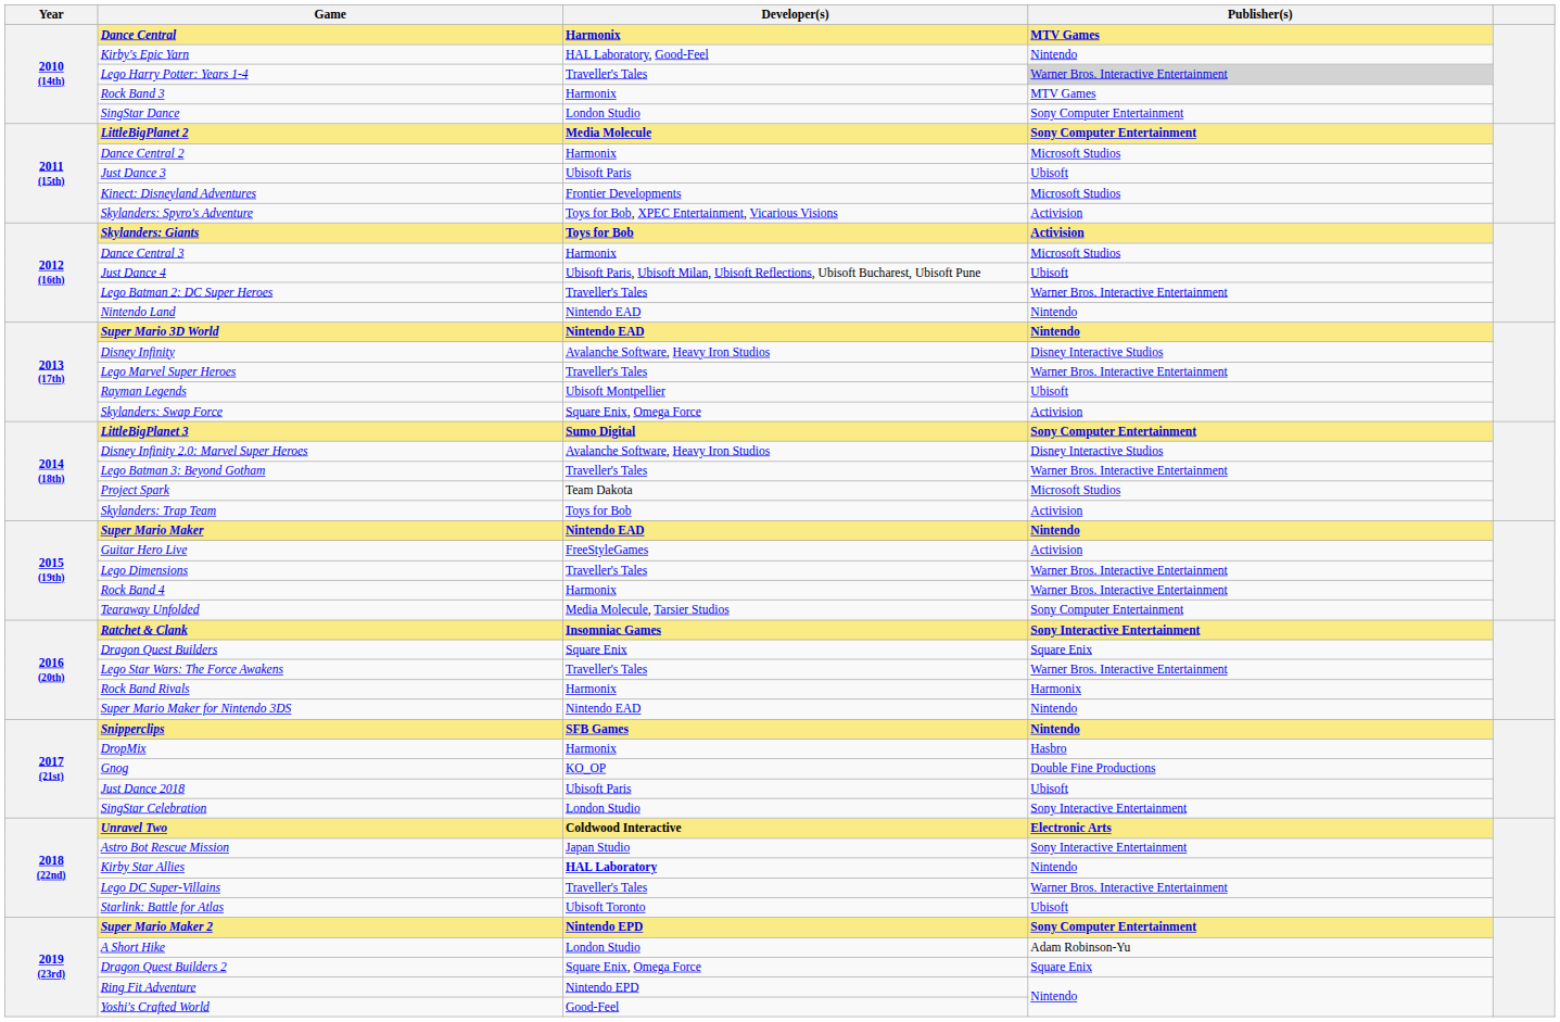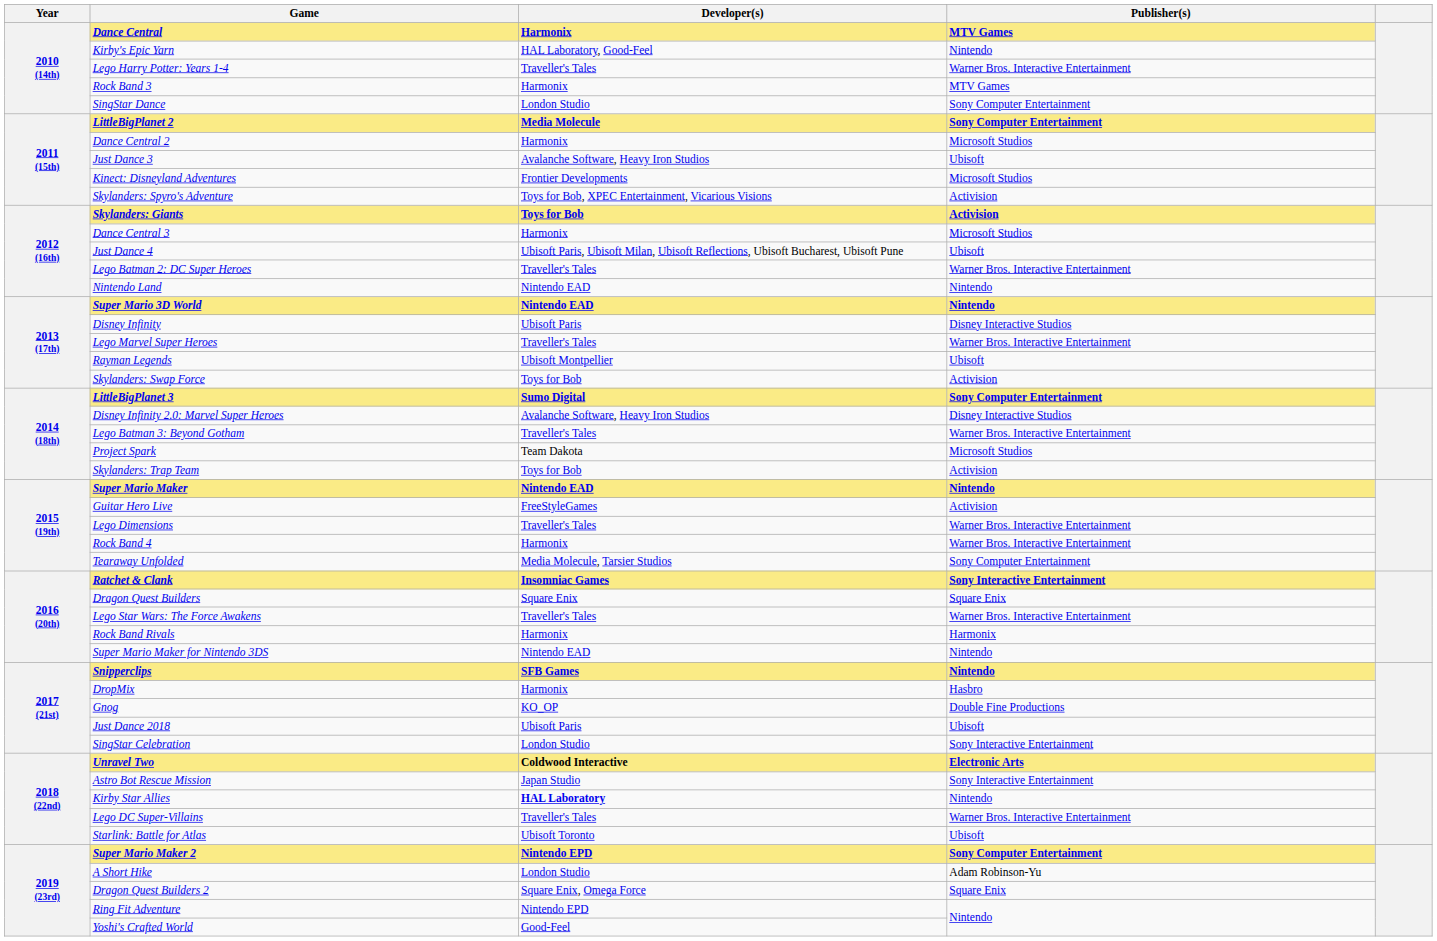Lego Harry Potter: Years 1-4 | Publisher(s): lightgrey background -> no background
Just Dance 3 | Developer(s): Ubisoft Paris -> Avalanche Software, Heavy Iron Studios
Disney Infinity | Developer(s): Avalanche Software, Heavy Iron Studios -> Ubisoft Paris
Skylanders: Swap Force | Developer(s): Square Enix, Omega Force -> Toys for Bob
